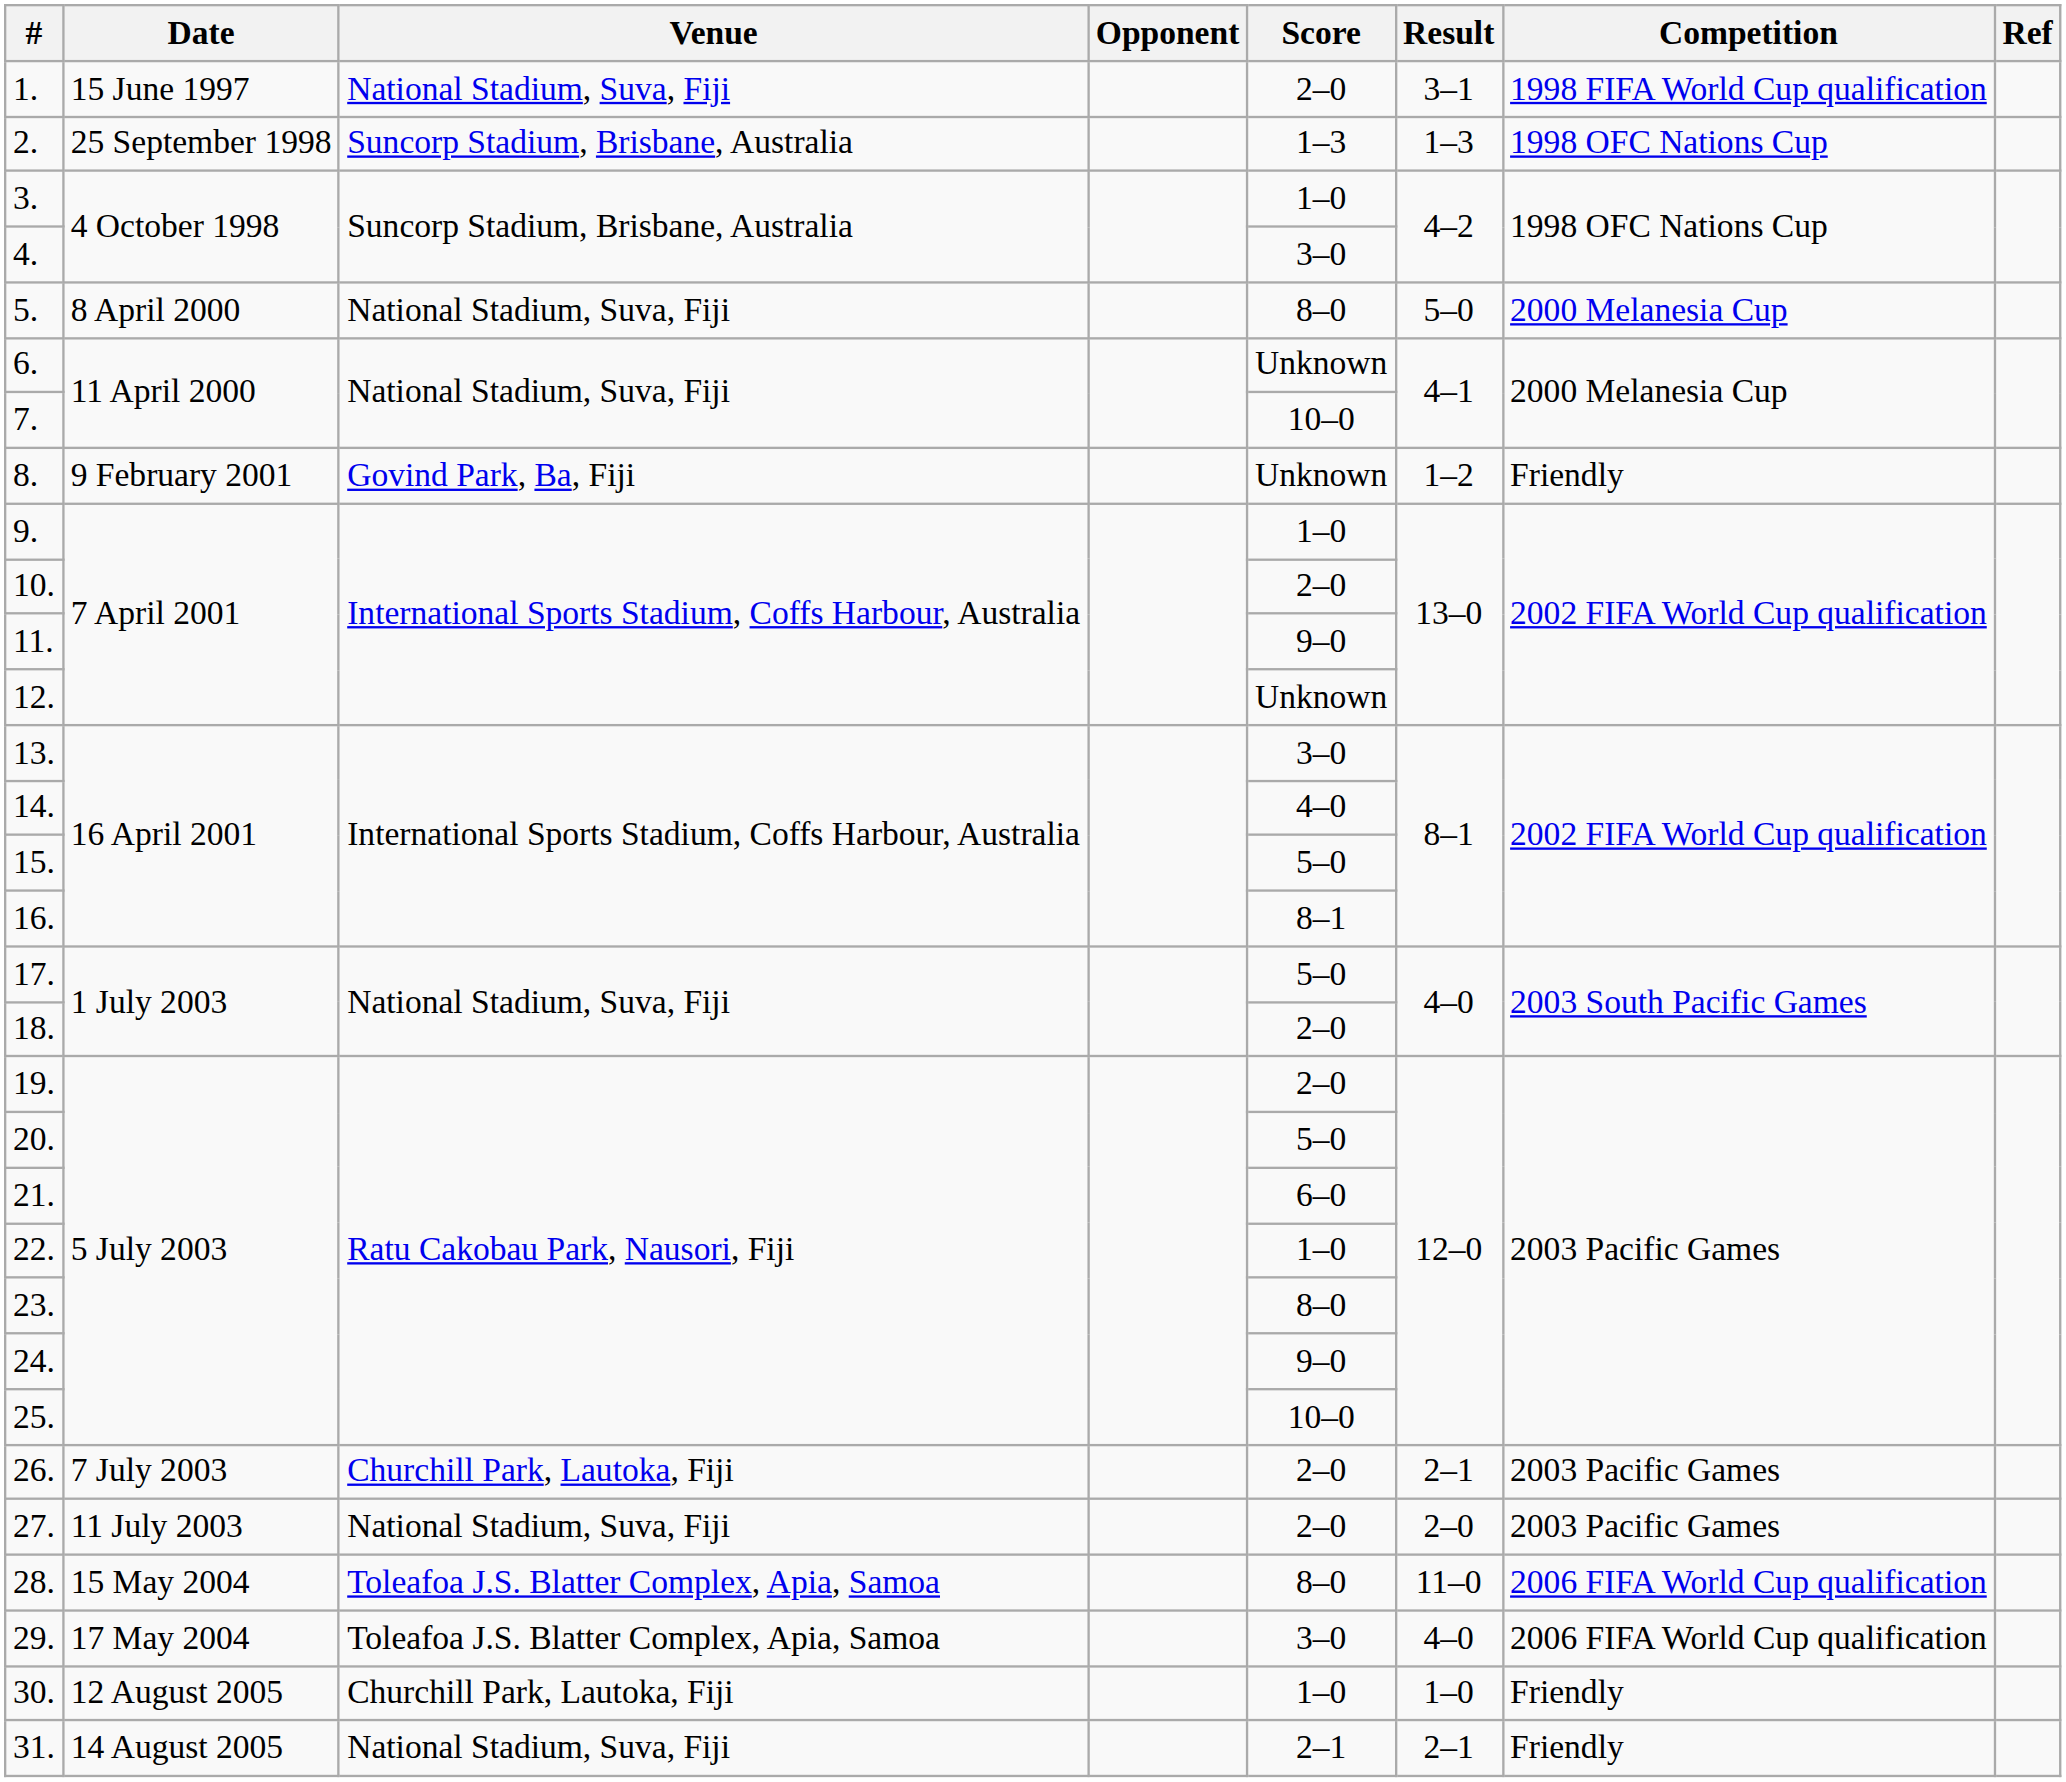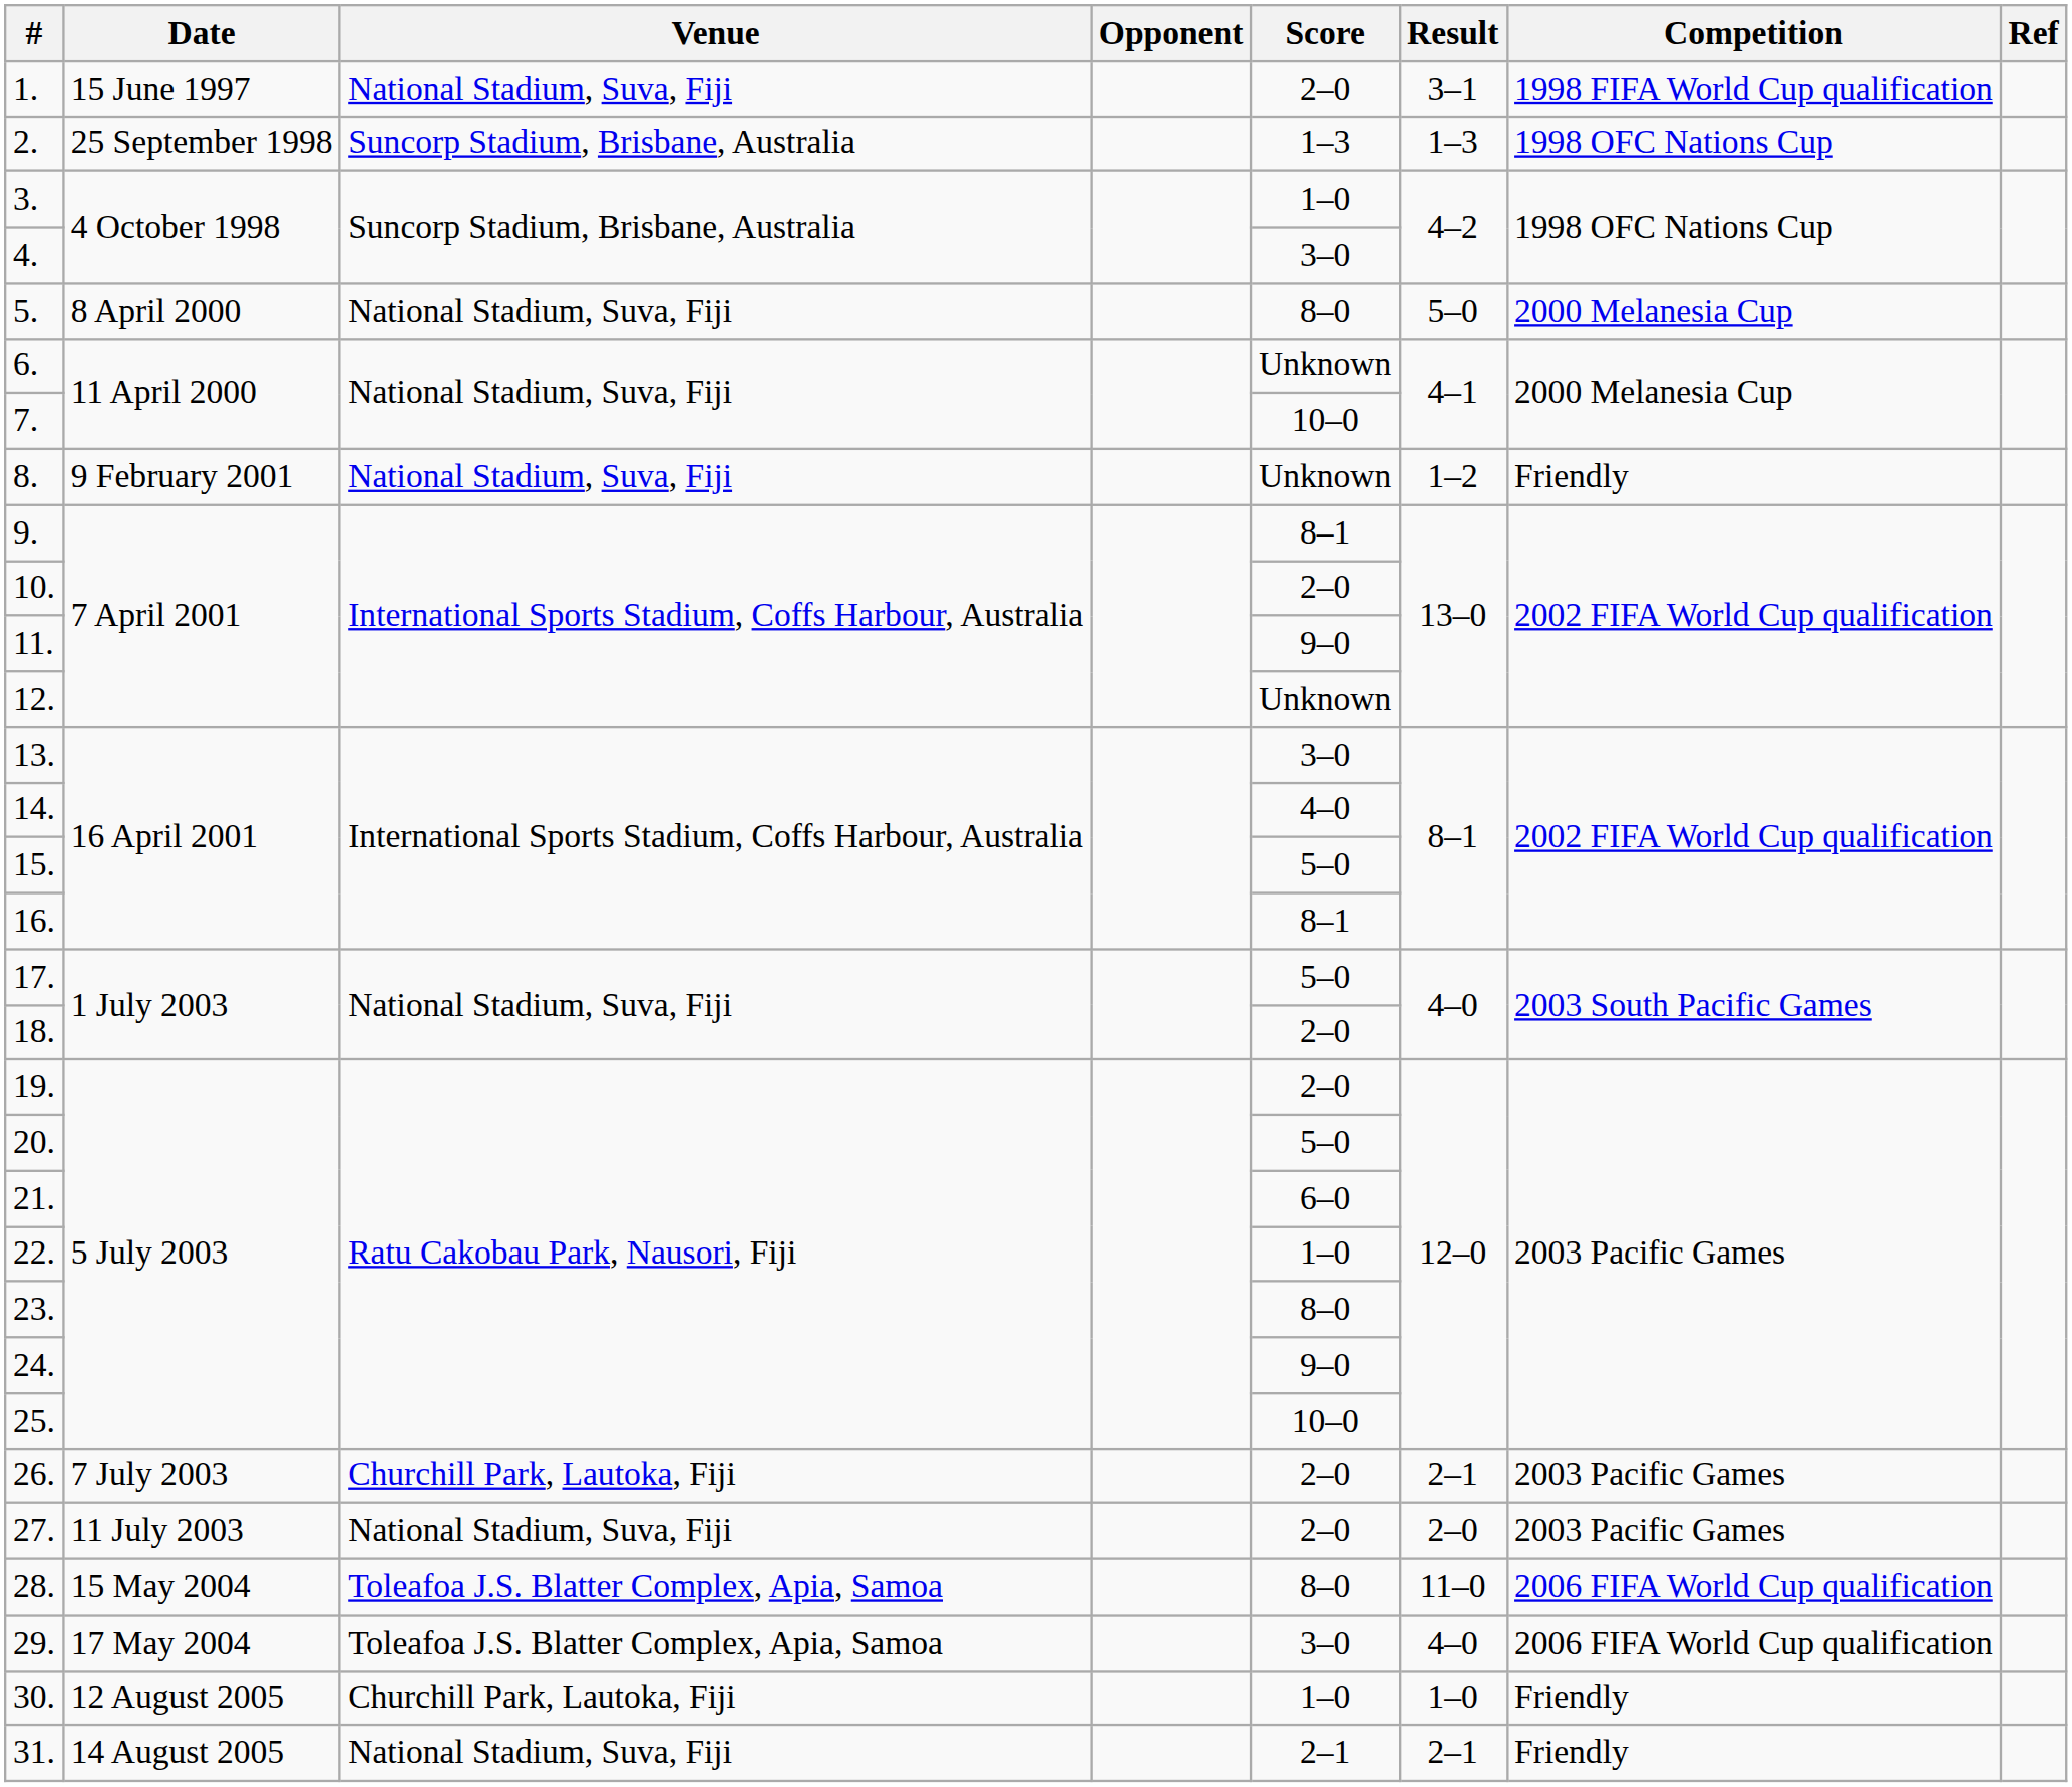8. | Venue: Govind Park, Ba, Fiji -> National Stadium, Suva, Fiji
9. | Score: 1–0 -> 8–1
